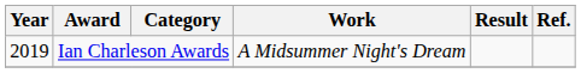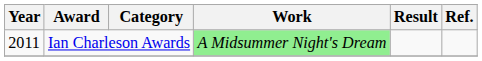Ian Charleson Awards | Year: 2019 -> 2011
Ian Charleson Awards | Work: no background -> lightgreen background
